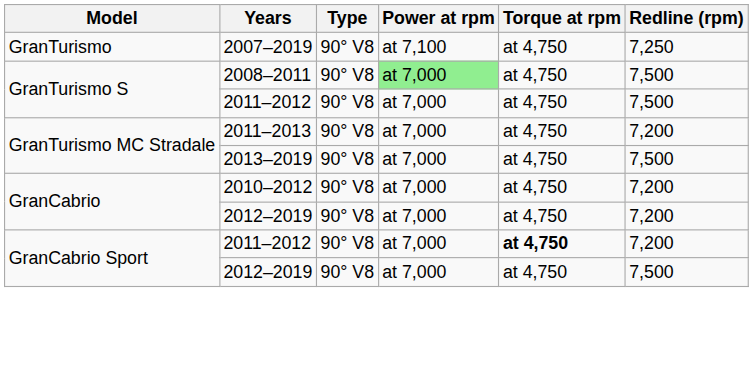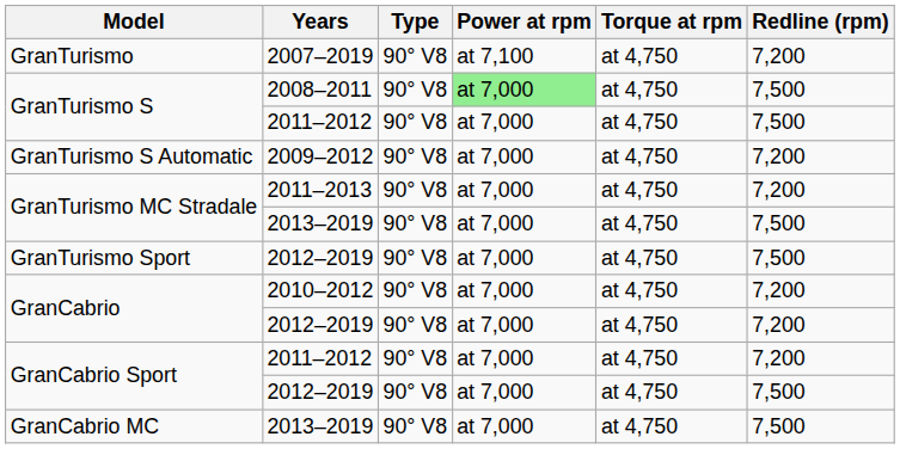GranTurismo | Redline (rpm): 7,250 -> 7,200
+ row: GranTurismo S Automatic | 2009–2012 | 90° V8 | at 7,000 | at 4,750 | 7,200
+ row: GranTurismo Sport | 2012–2019 | 90° V8 | at 7,000 | at 4,750 | 7,500
GranCabrio Sport / 2011–2012 | Torque at rpm: bold -> normal
+ row: GranCabrio MC | 2013–2019 | 90° V8 | at 7,000 | at 4,750 | 7,500
